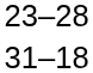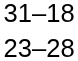rows swapped: 23–28 <-> 31–18
